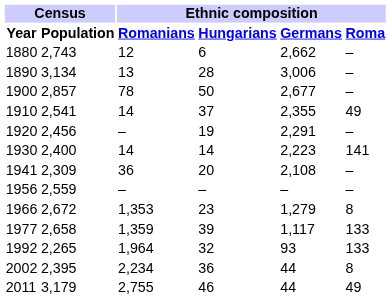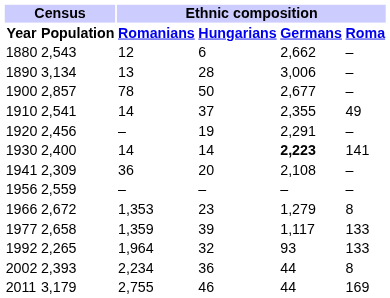1880 | Census / Population: 2,743 -> 2,543
1930 | Ethnic composition / Germans: normal -> bold
2002 | Census / Population: 2,395 -> 2,393
2011 | Ethnic composition / Roma: 49 -> 169
